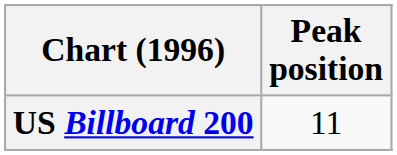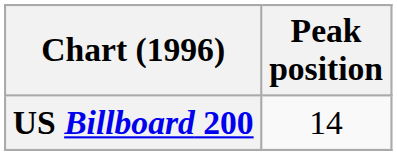US Billboard 200 | Peak position: 11 -> 14
